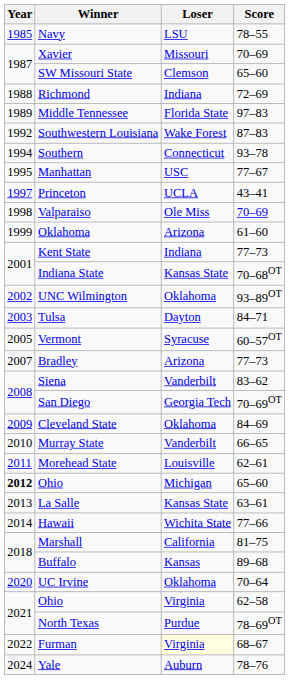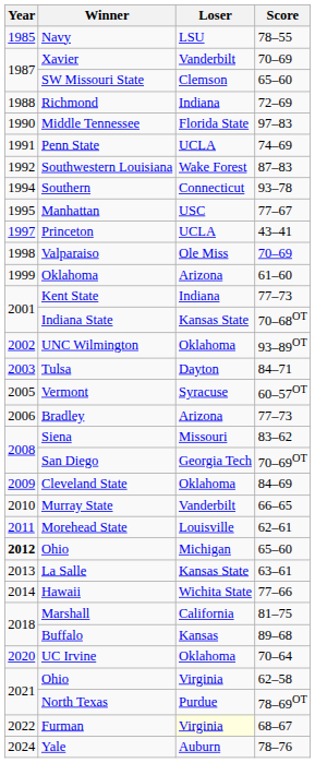Xavier | Loser: Missouri -> Vanderbilt
Middle Tennessee | Year: 1989 -> 1990
+ row: 1991 | Penn State | UCLA | 74–69
Bradley | Year: 2007 -> 2006
Siena | Loser: Vanderbilt -> Missouri
